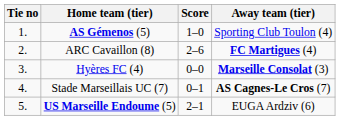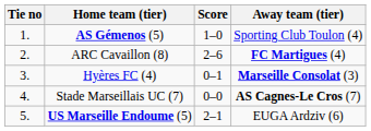Hyères FC (4) | Score: 0–0 -> 0–1
Stade Marseillais UC (7) | Score: 0–1 -> 0–0
